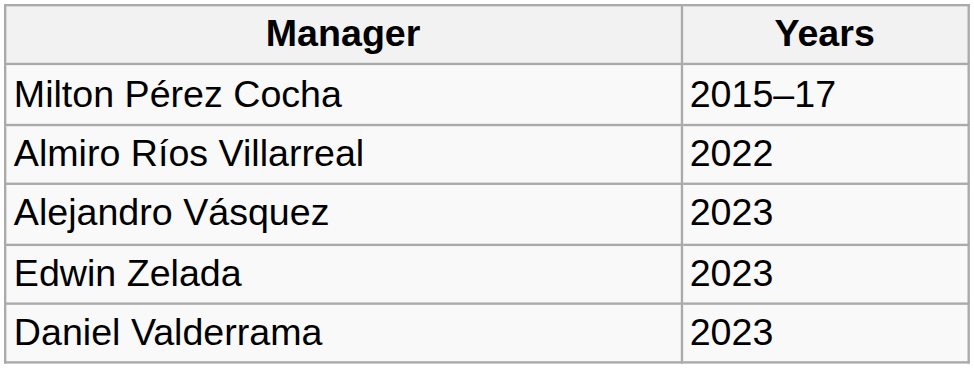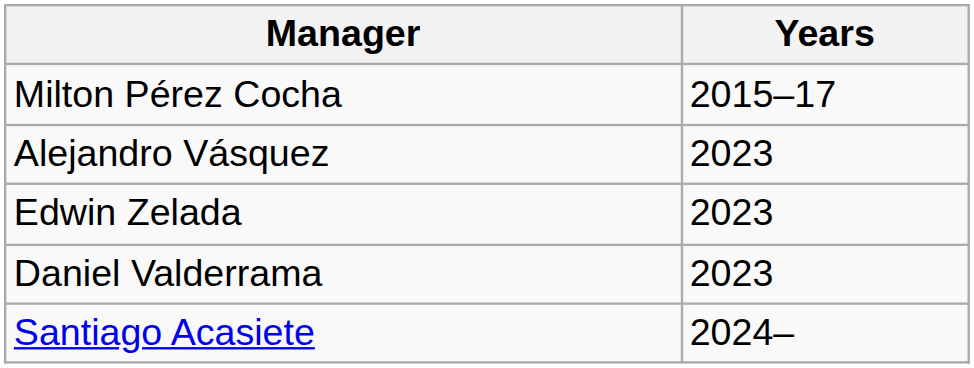- row: Almiro Ríos Villarreal | 2022
+ row: Santiago Acasiete | 2024–
